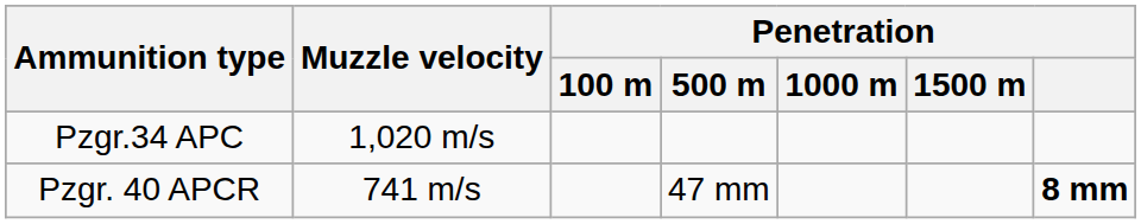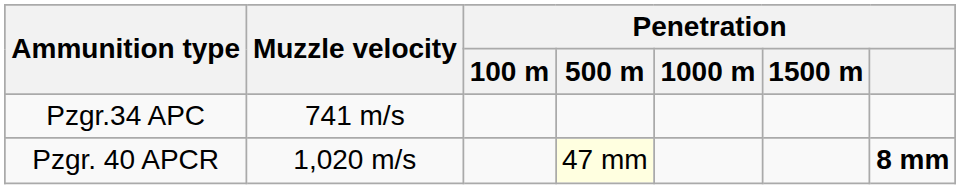Pzgr.34 APC | Muzzle velocity: 1,020 m/s -> 741 m/s
Pzgr. 40 APCR | Muzzle velocity: 741 m/s -> 1,020 m/s
Pzgr. 40 APCR | Penetration / 500 m: no background -> lightyellow background
